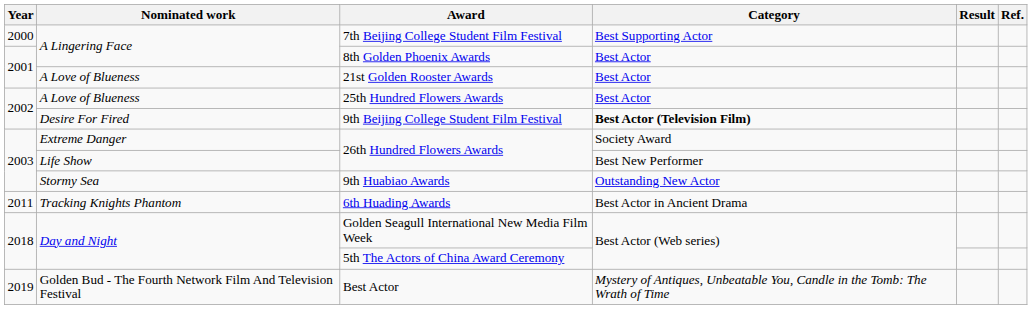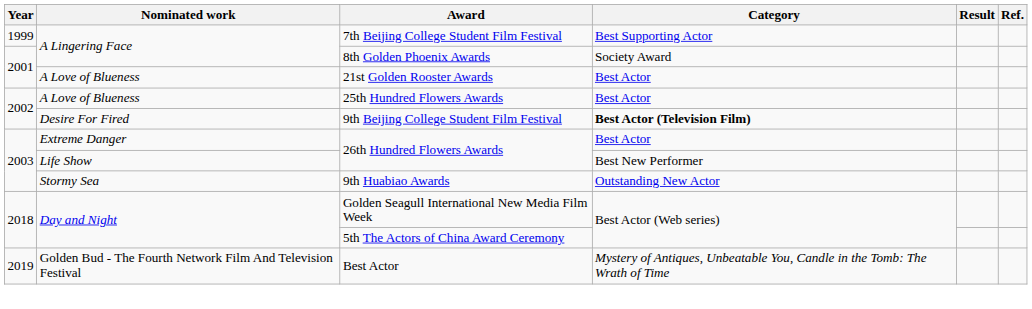7th Beijing College Student Film Festival | Year: 2000 -> 1999
8th Golden Phoenix Awards | Category: Best Actor -> Society Award
Extreme Danger / 26th Hundred Flowers Awards | Category: Society Award -> Best Actor
- row: 2011 | Tracking Knights Phantom | 6th Huading Awards | Best Actor in Ancient Drama
